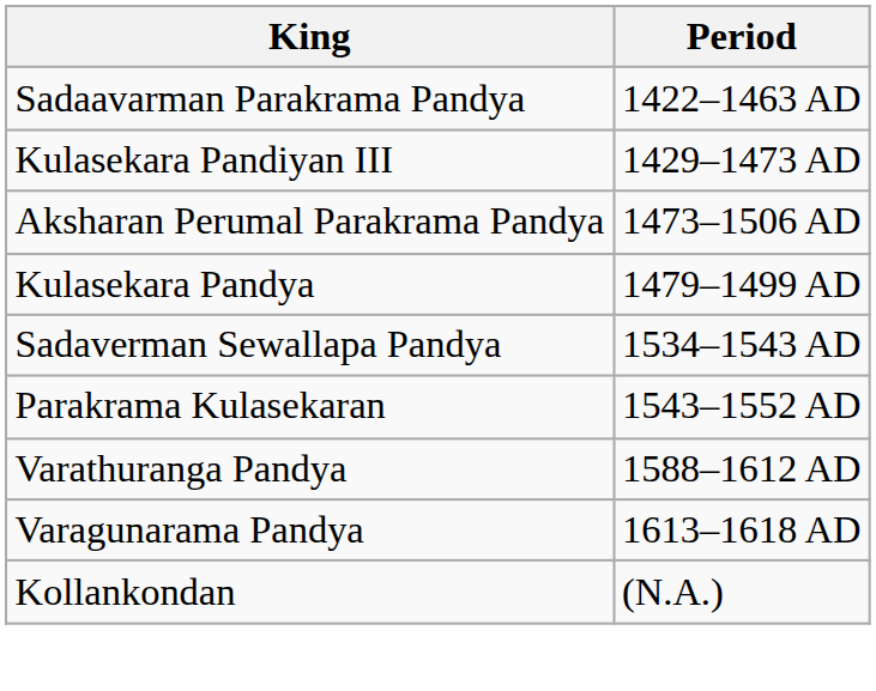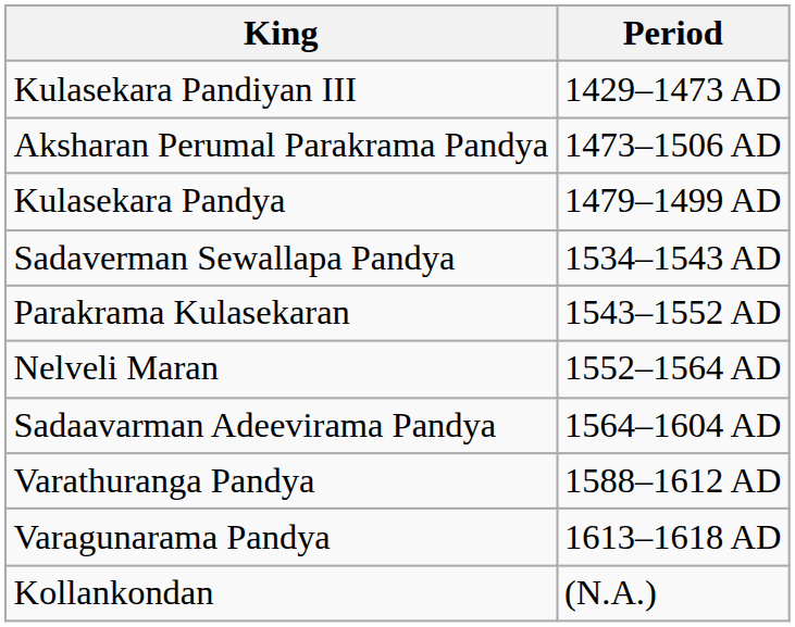- row: Sadaavarman Parakrama Pandya | 1422–1463 AD
+ row: Nelveli Maran | 1552–1564 AD
+ row: Sadaavarman Adeevirama Pandya | 1564–1604 AD
